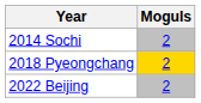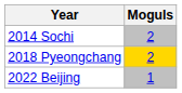2022 Beijing | Moguls: 2 -> 1
